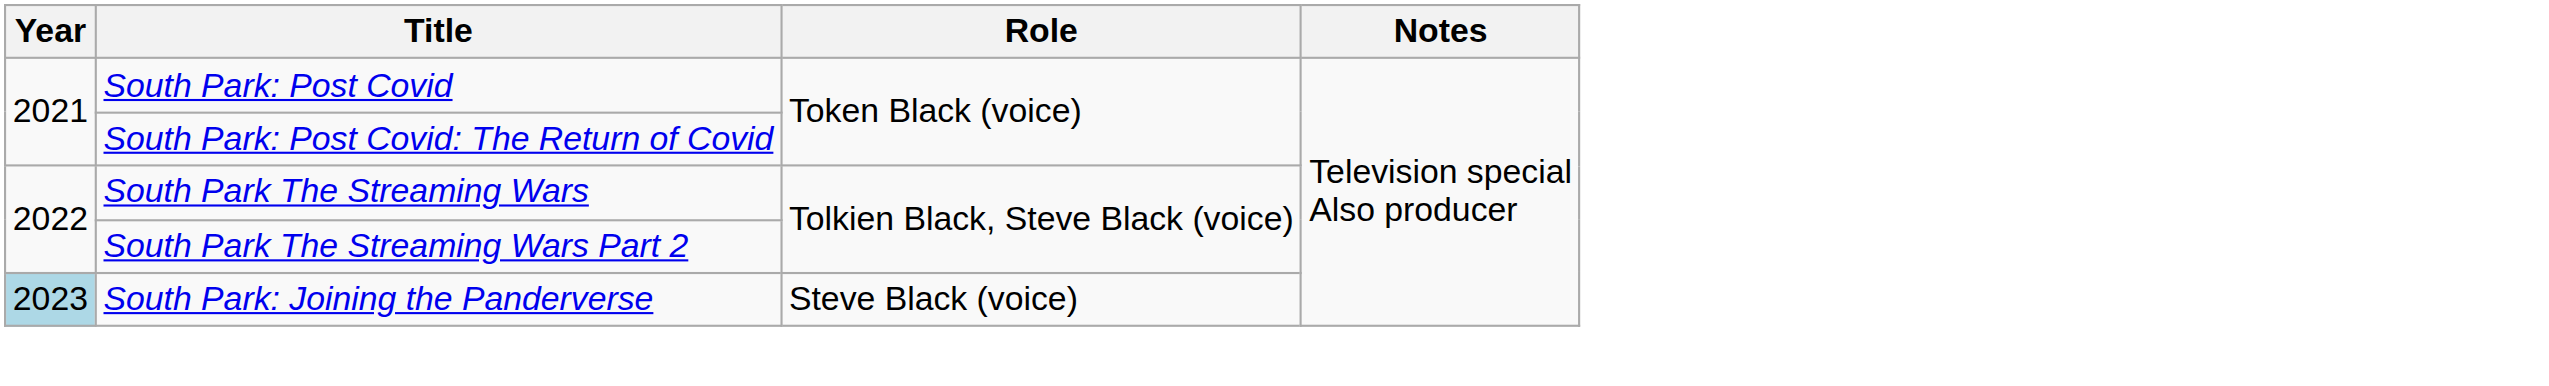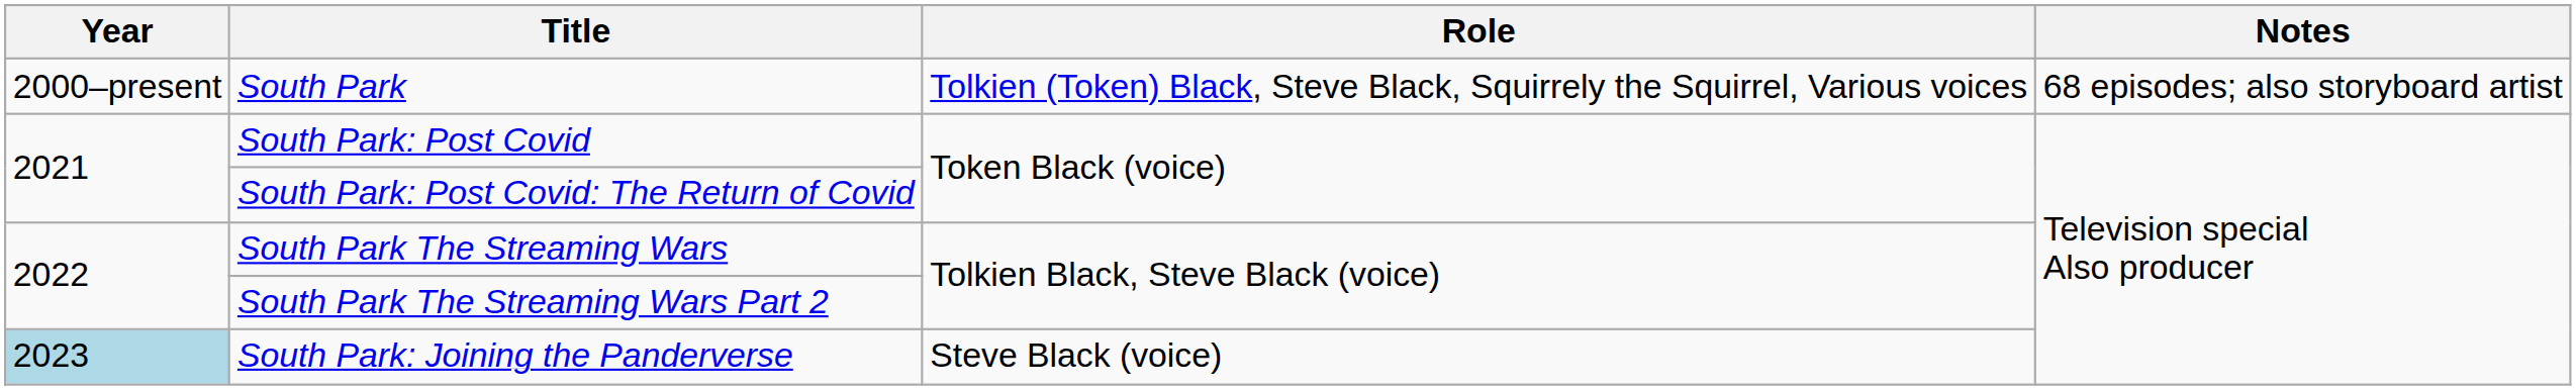+ row: 2000–present | South Park | Tolkien (Token) Black, Steve Black, Squirrely the Squirrel, Various voices | 68 episodes; also storyboard artist
